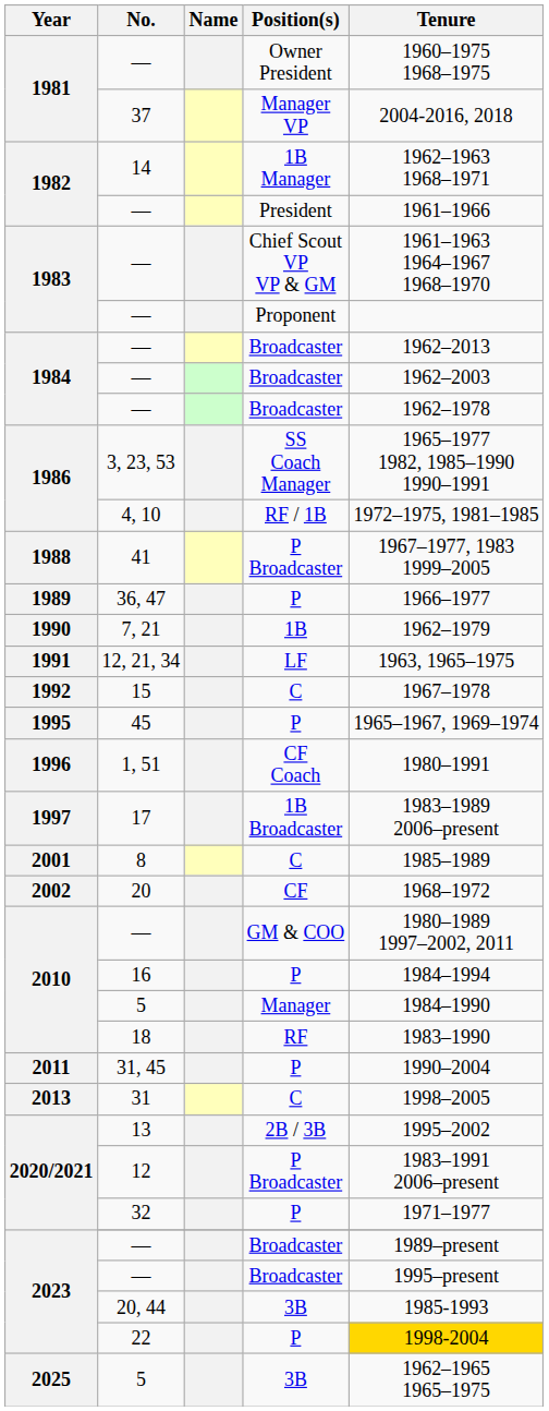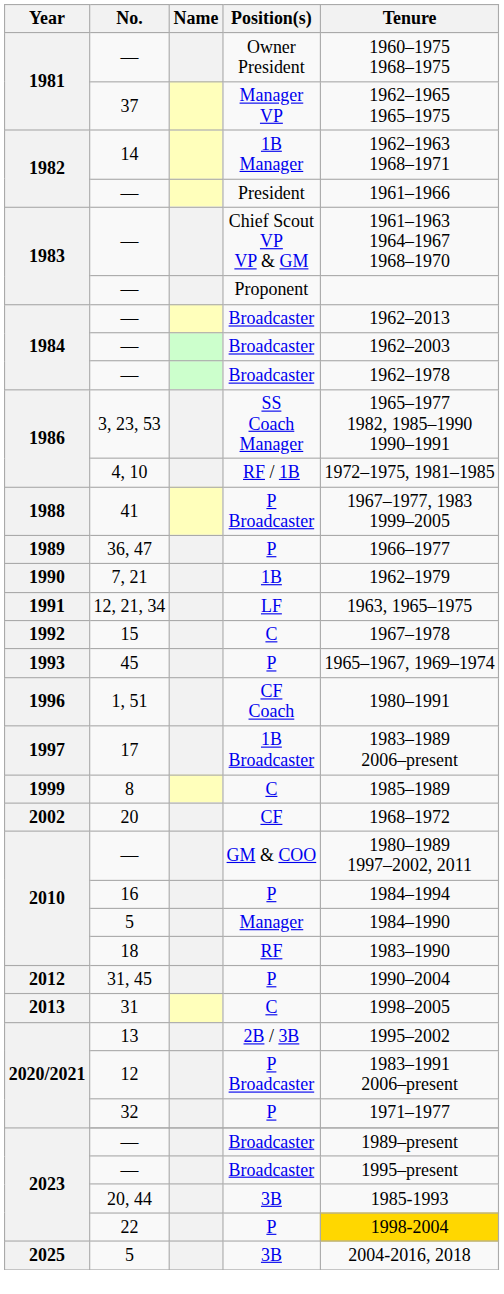37 | Tenure: 2004-2016, 2018 -> 1962–1965 1965–1975
45 | Year: 1995 -> 1993
8 | Year: 2001 -> 1999
31, 45 | Year: 2011 -> 2012
5 / 3B | Tenure: 1962–1965 1965–1975 -> 2004-2016, 2018
